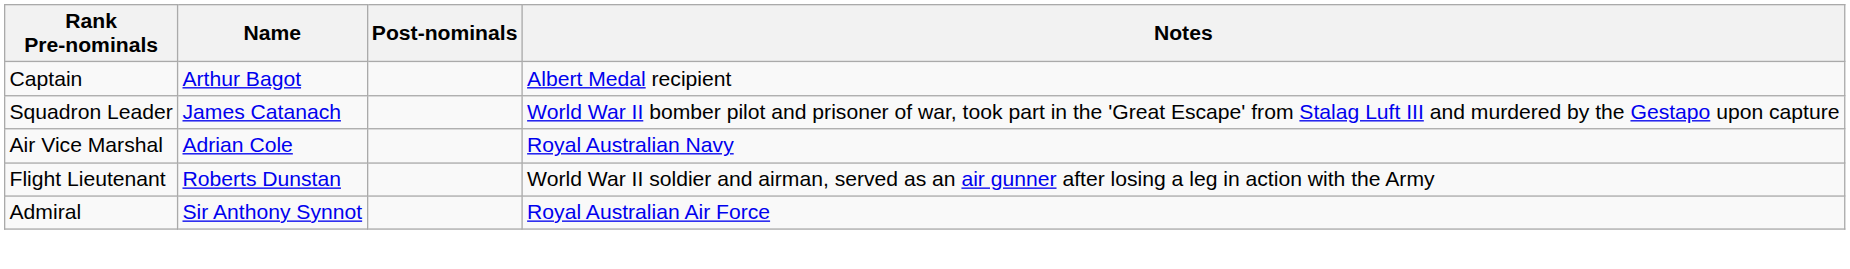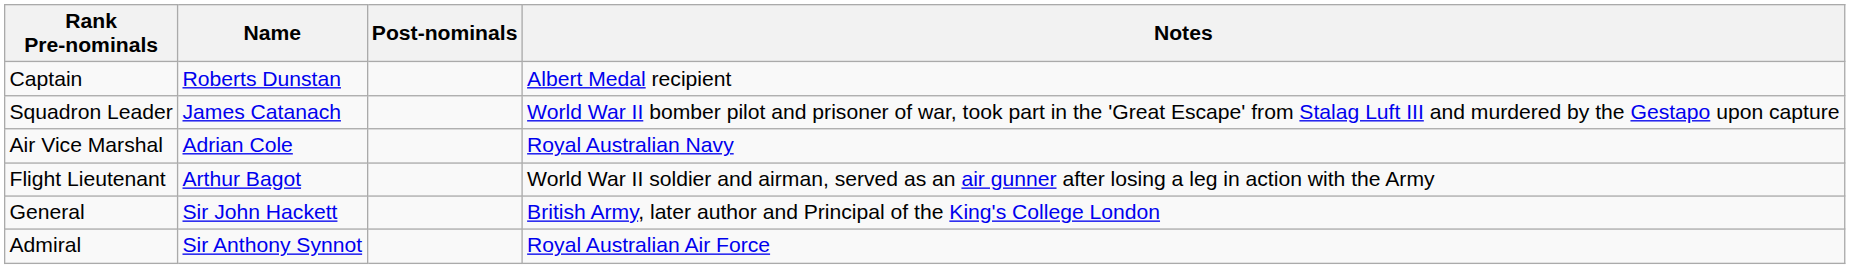Captain | Name: Arthur Bagot -> Roberts Dunstan
Flight Lieutenant | Name: Roberts Dunstan -> Arthur Bagot
+ row: General | Sir John Hackett | British Army, later author and Principal of the King's College London
